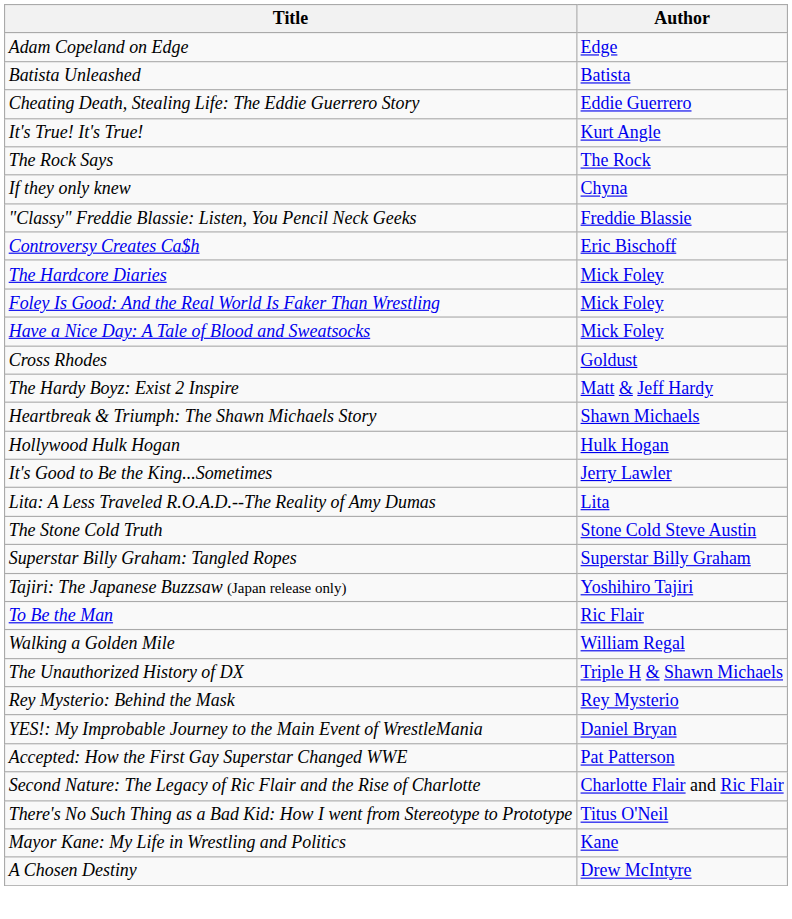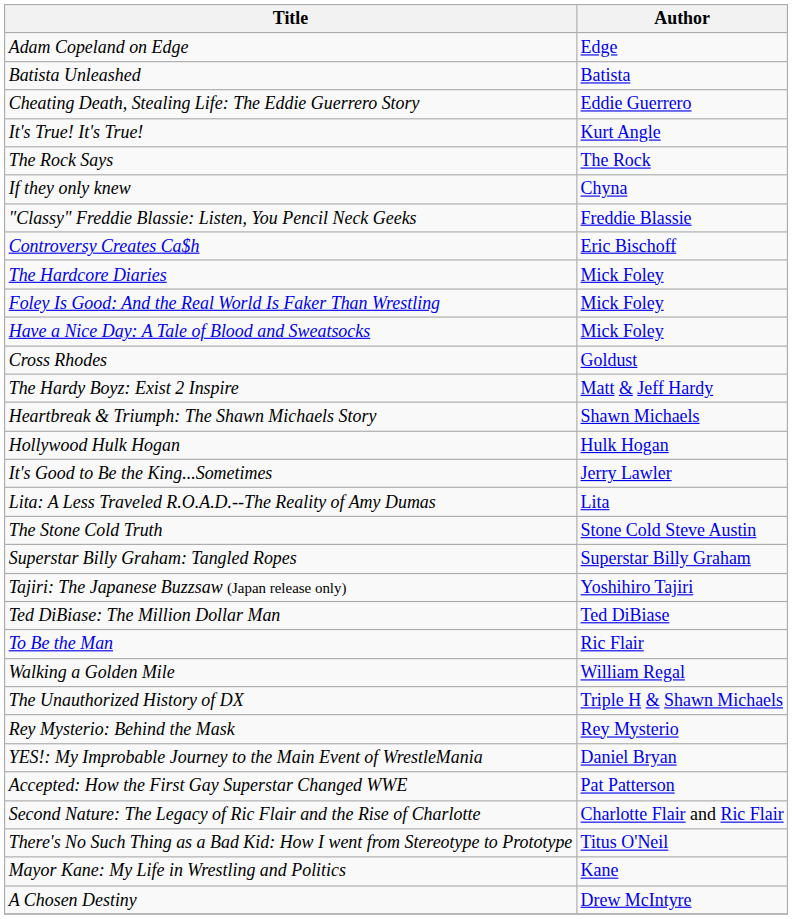+ row: Ted DiBiase: The Million Dollar Man | Ted DiBiase
